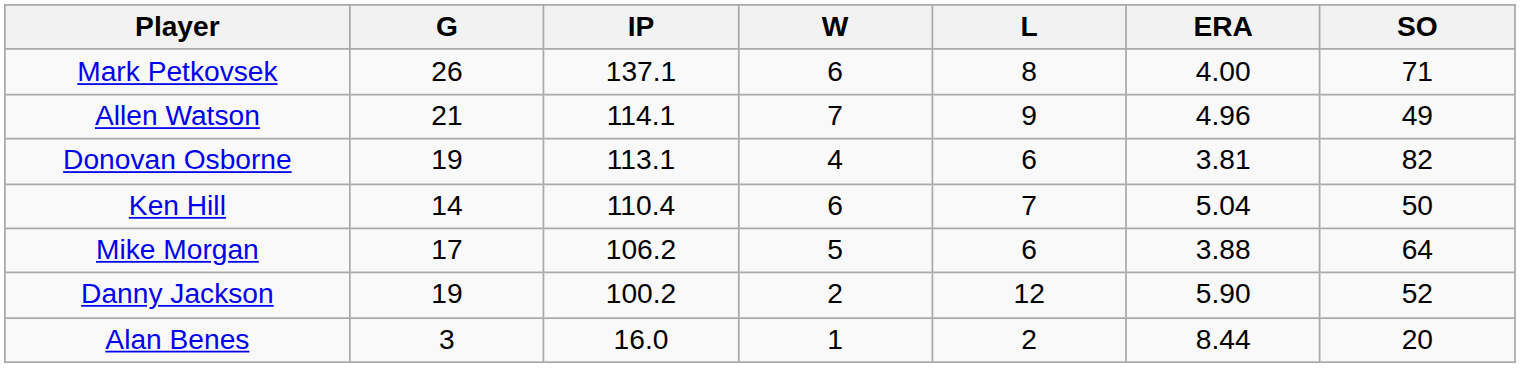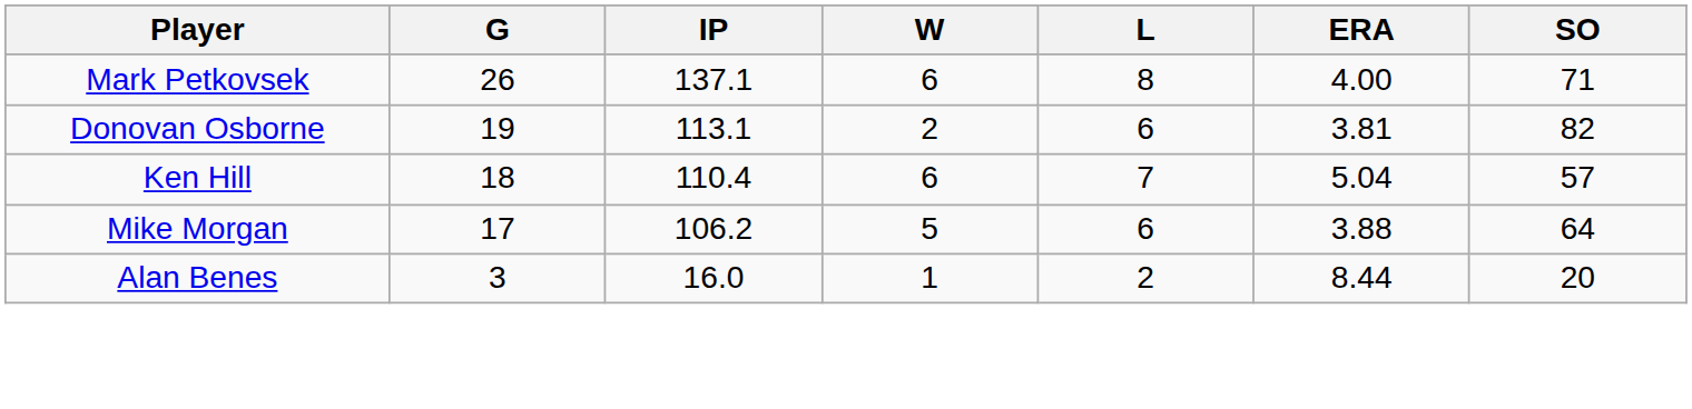- row: Allen Watson | 21 | 114.1 | 7 | 9 | 4.96 | 49
Donovan Osborne | W: 4 -> 2
Ken Hill | G: 14 -> 18
Ken Hill | SO: 50 -> 57
- row: Danny Jackson | 19 | 100.2 | 2 | 12 | 5.90 | 52
